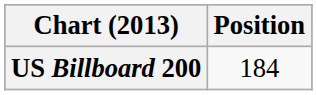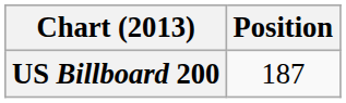US Billboard 200 | Position: 184 -> 187
